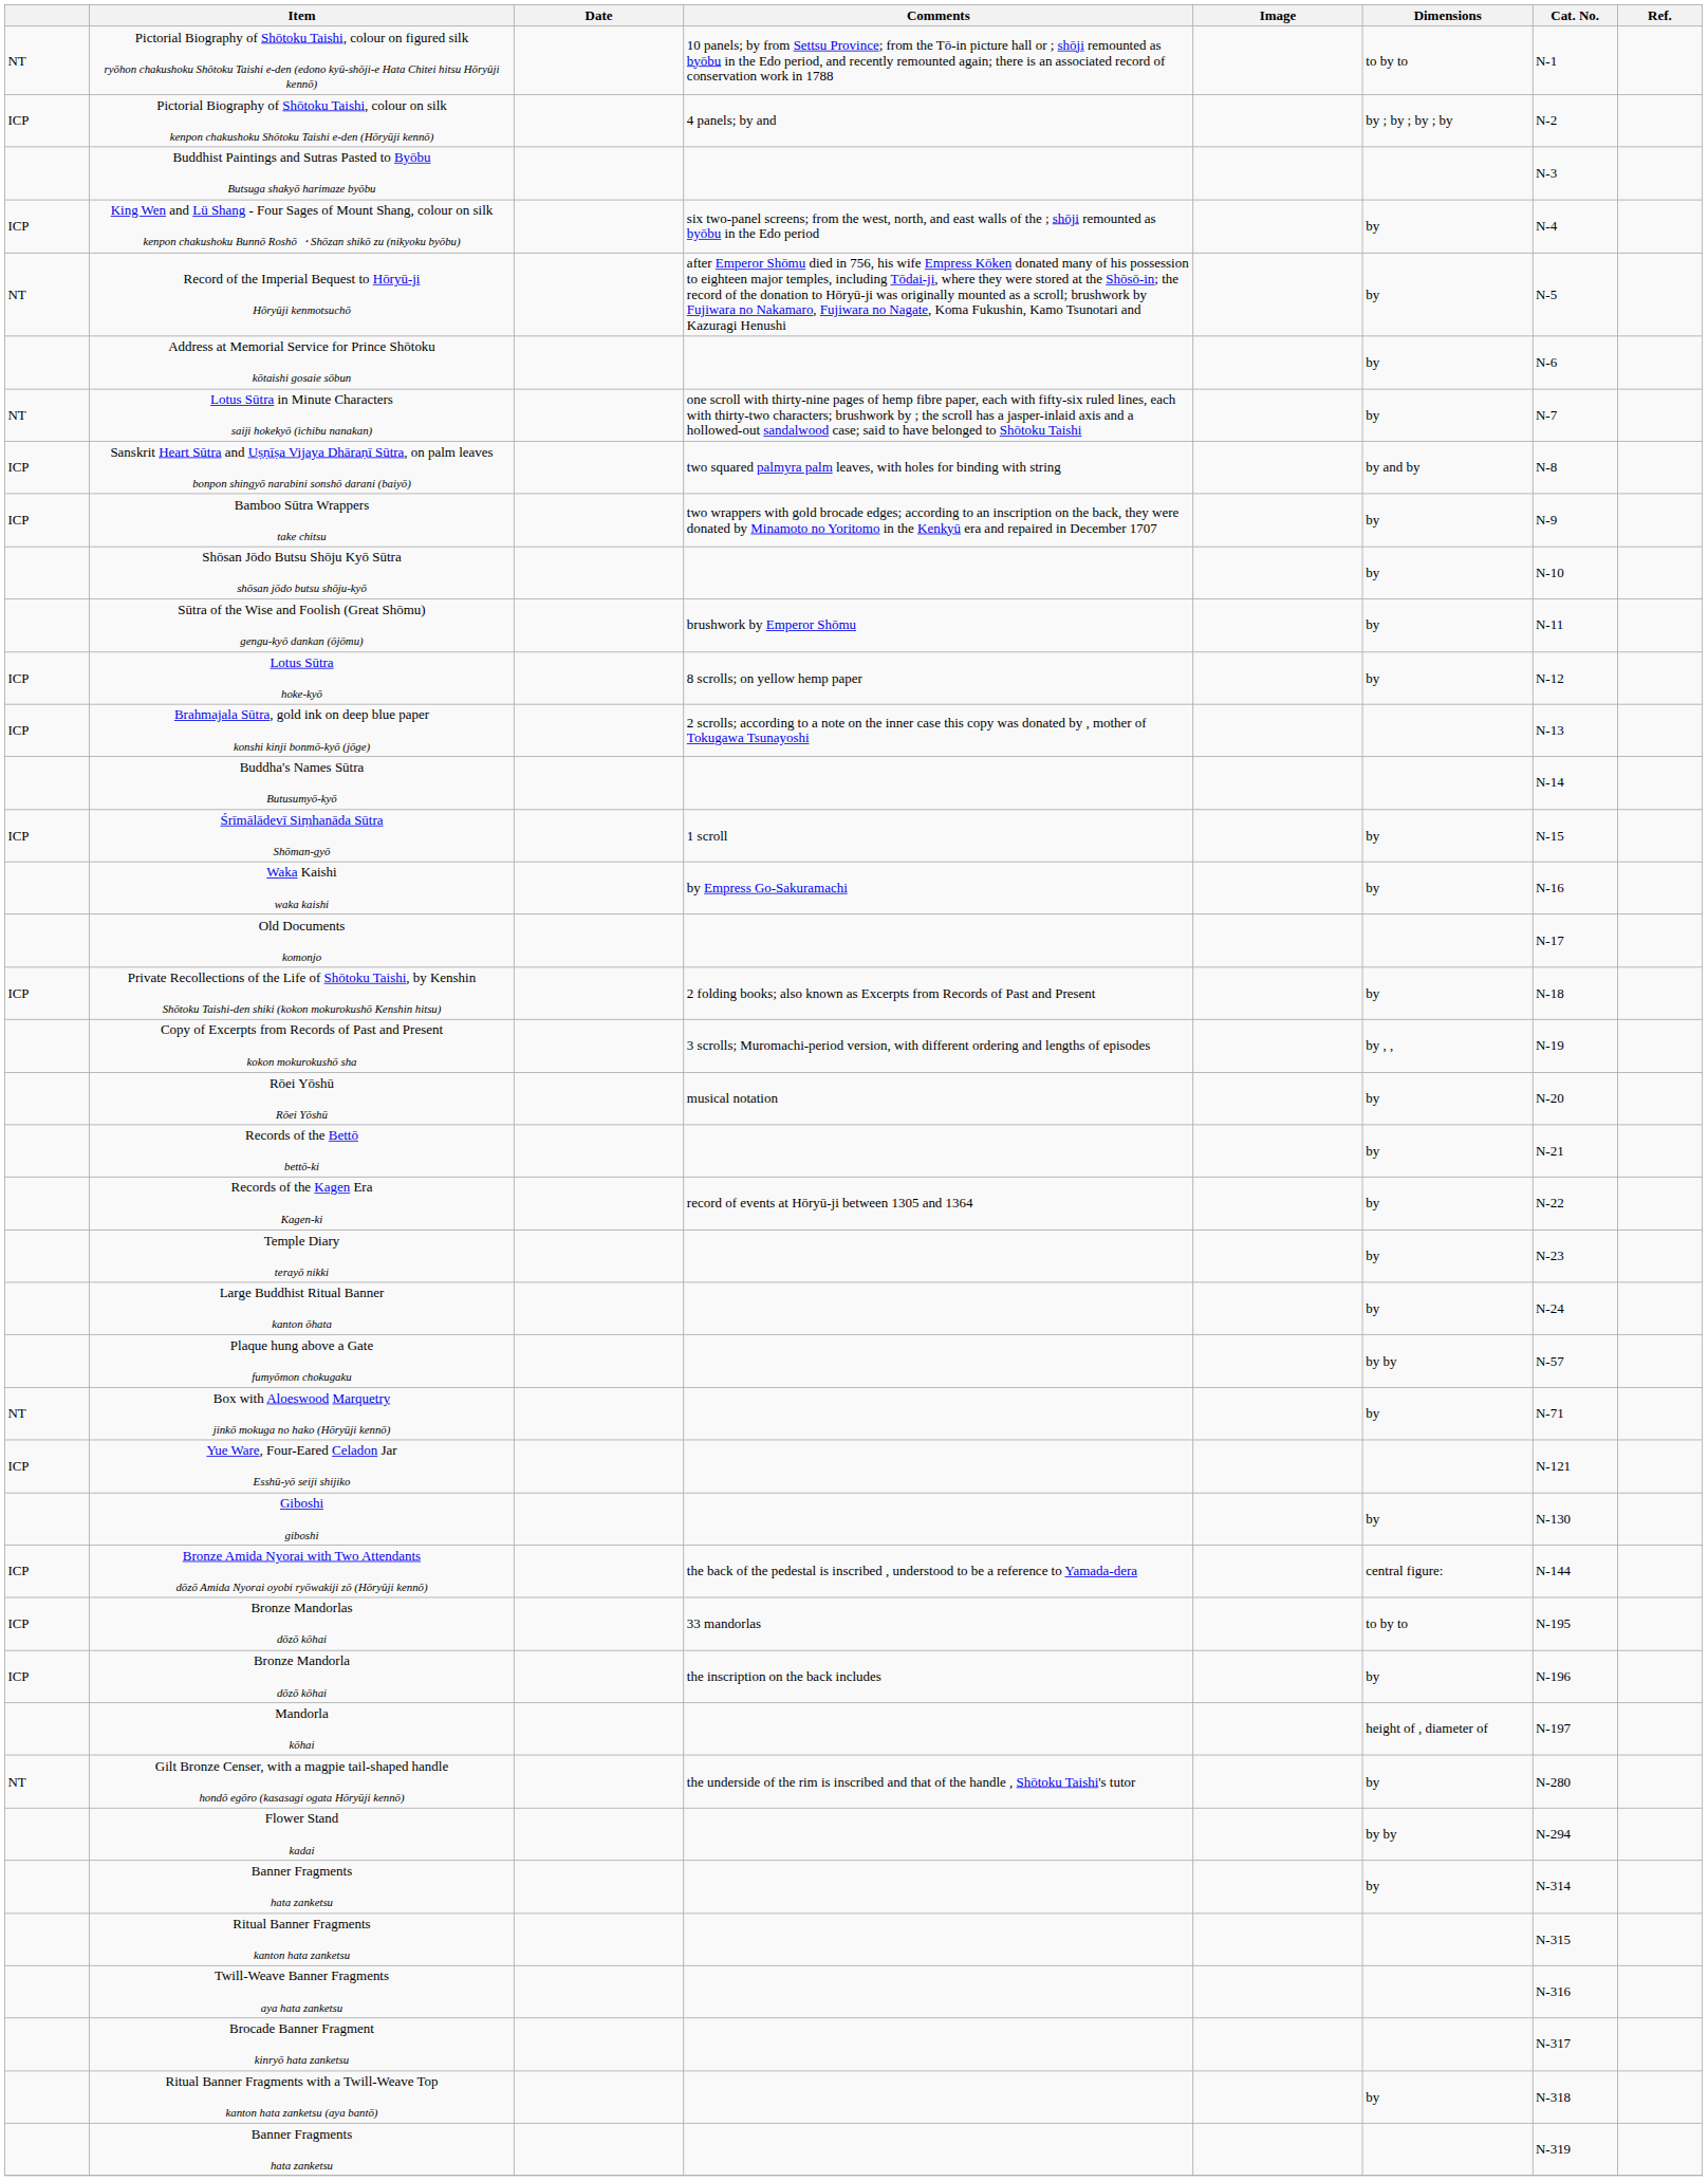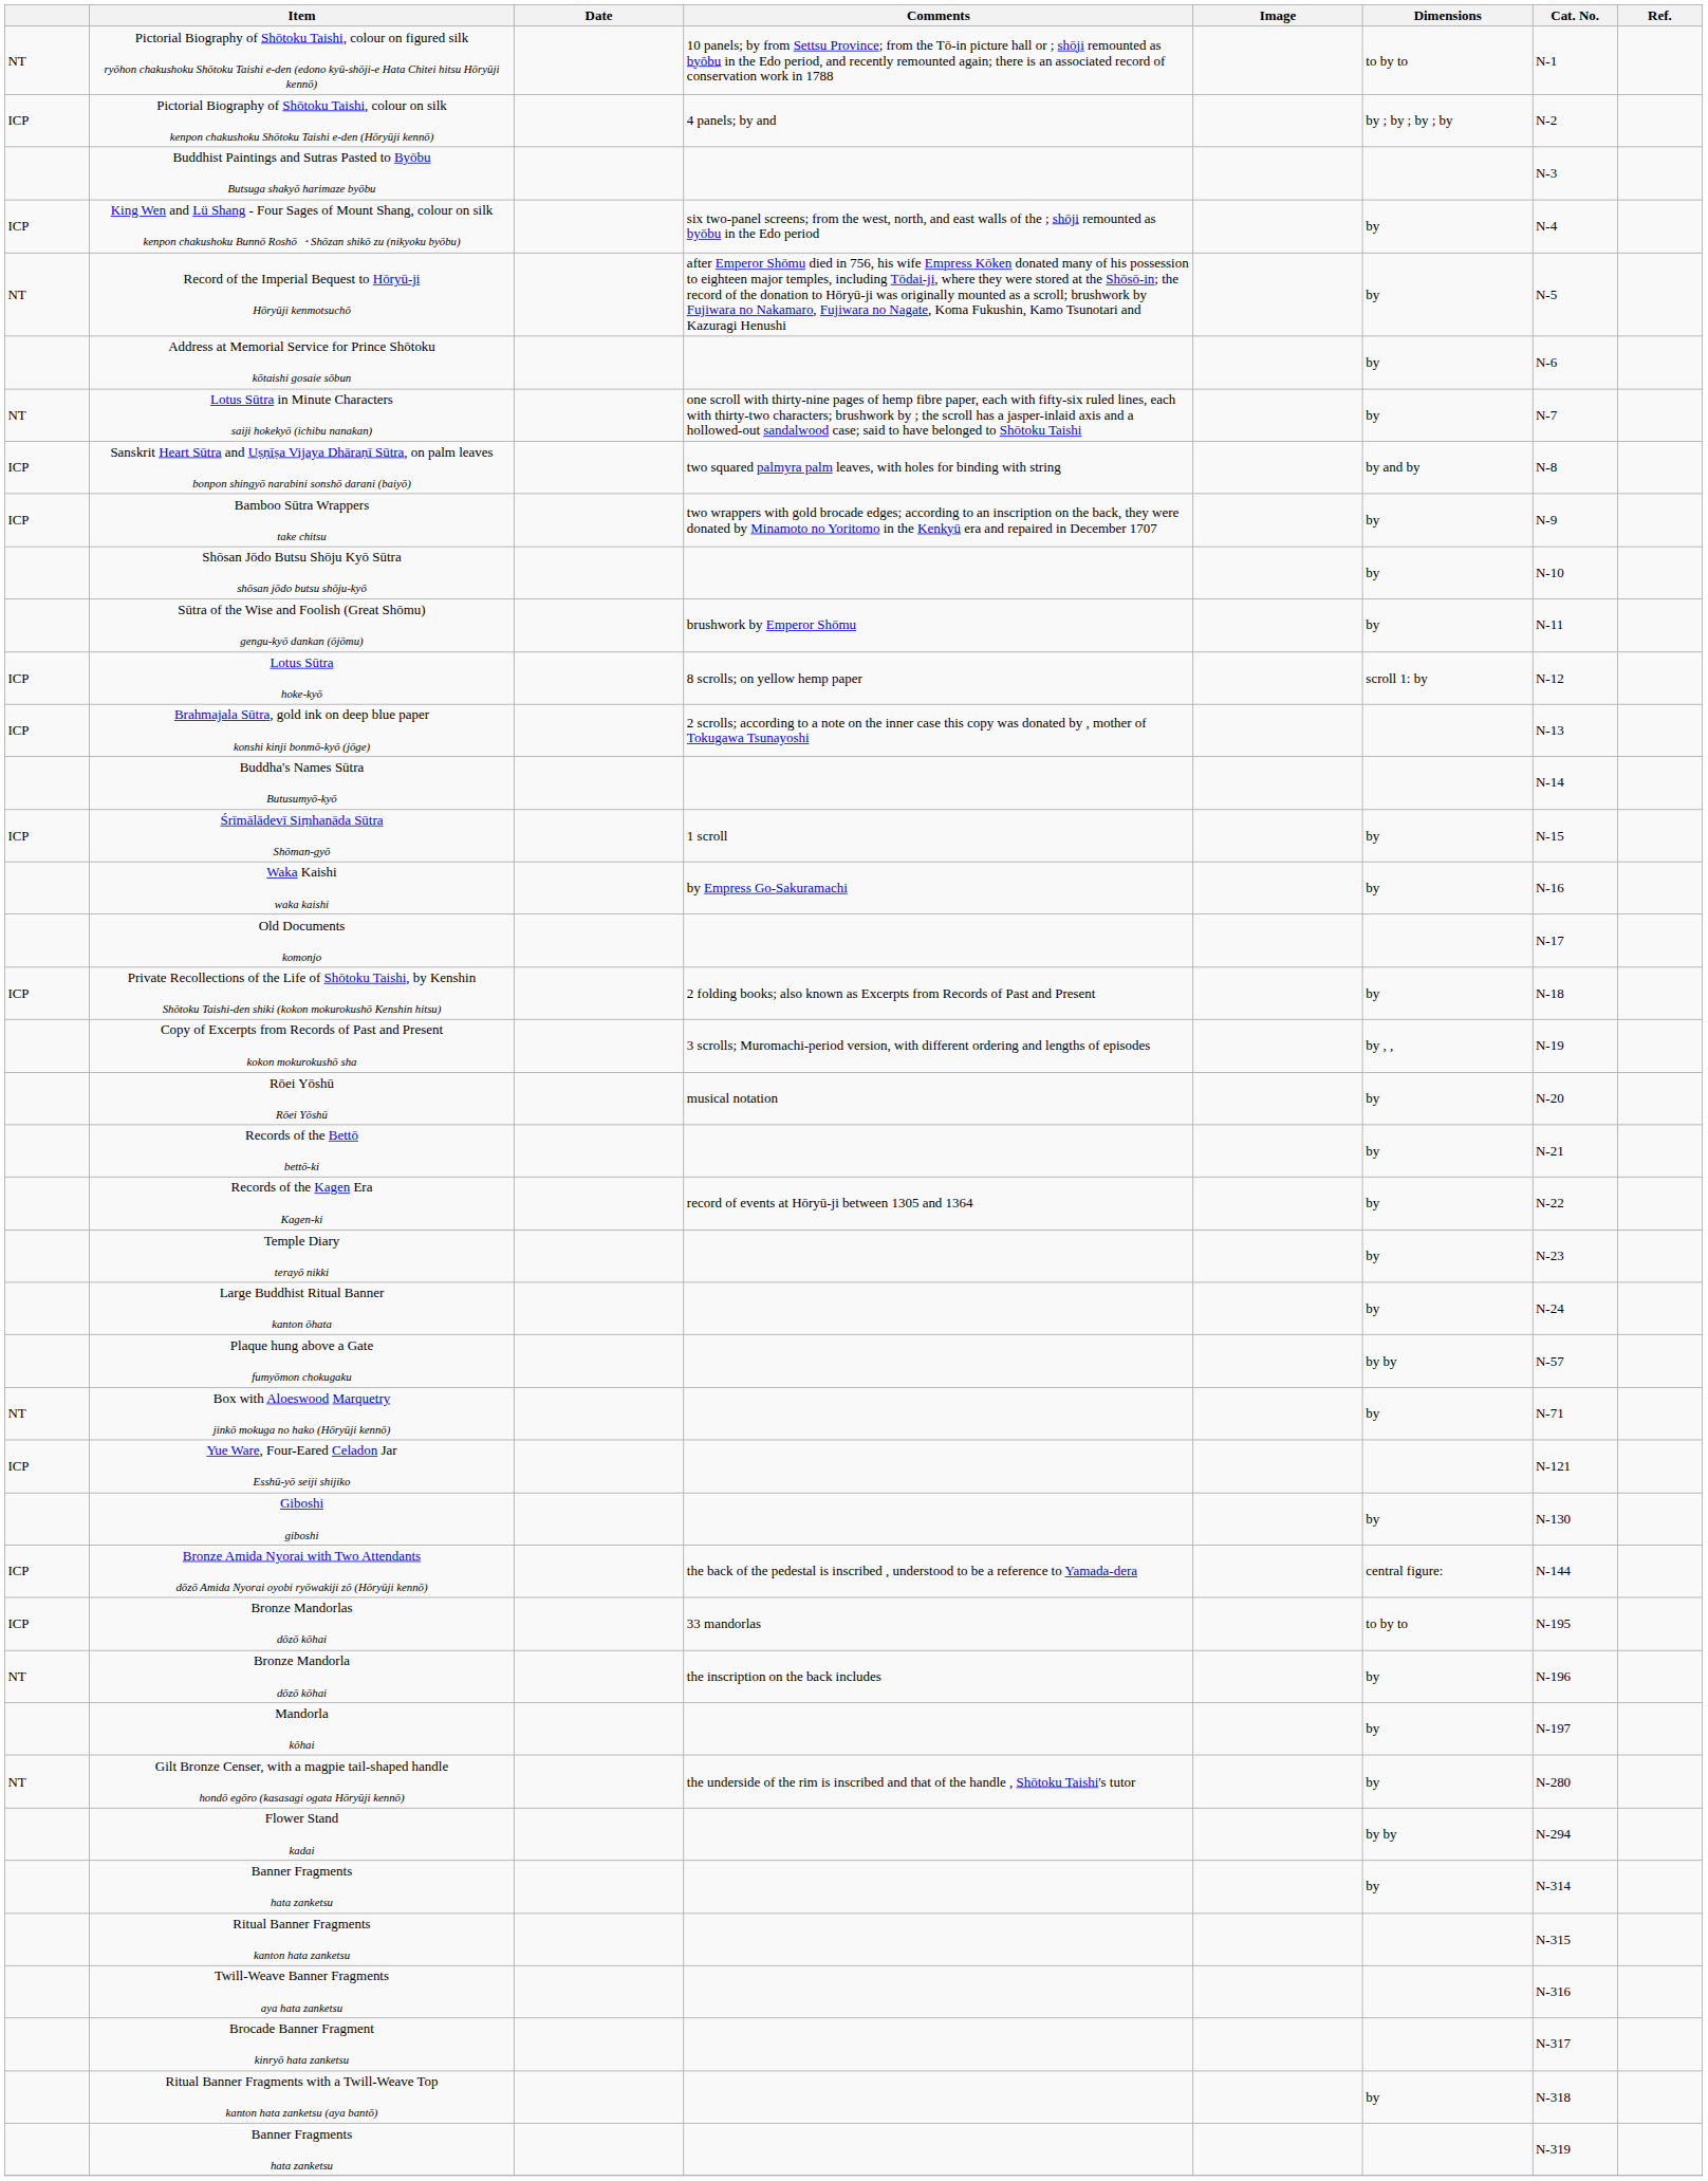Lotus Sūtra hoke-kyō | Dimensions: by -> scroll 1: by
Bronze Mandorla dōzō kōhai | column 1: ICP -> NT
Mandorla kōhai | Dimensions: height of , diameter of -> by
